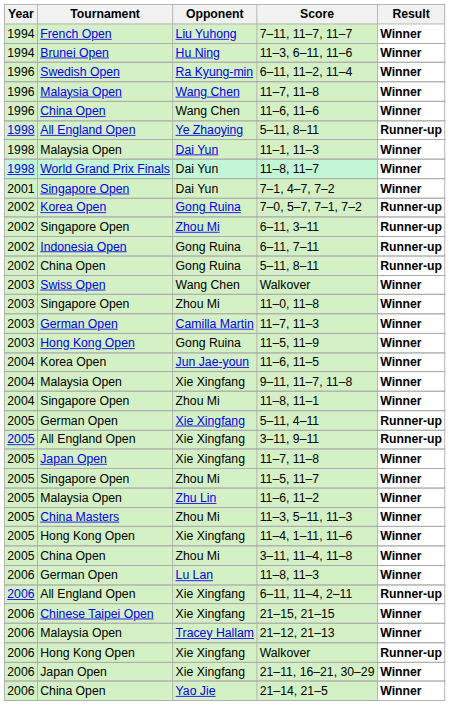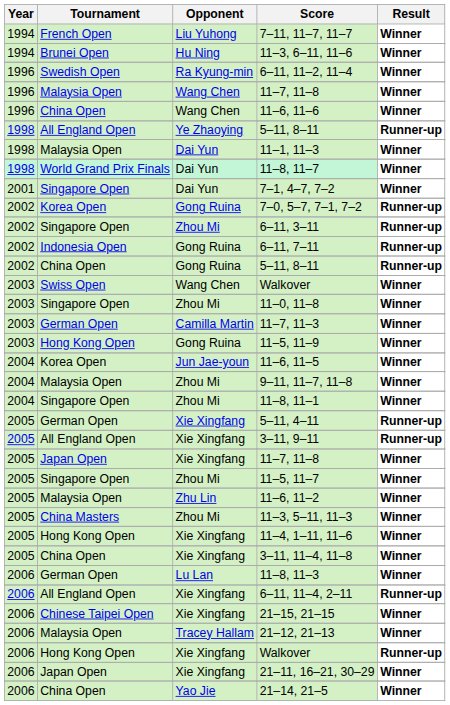9–11, 11–7, 11–8 | Opponent: Xie Xingfang -> Zhou Mi
3–11, 11–4, 11–8 | Opponent: Zhou Mi -> Xie Xingfang
